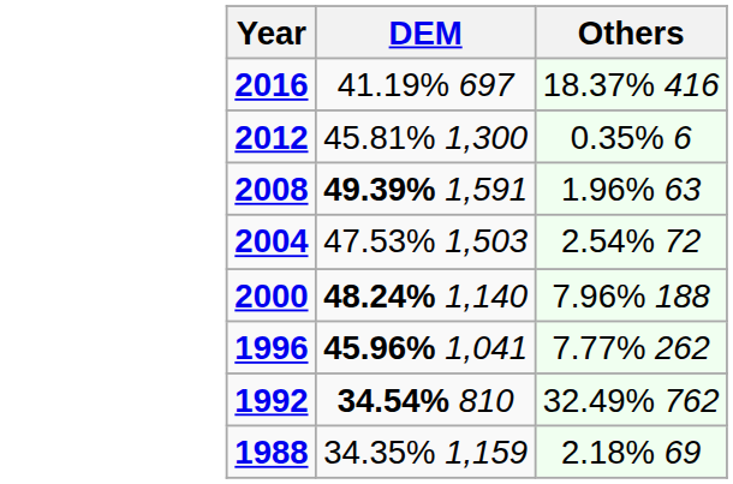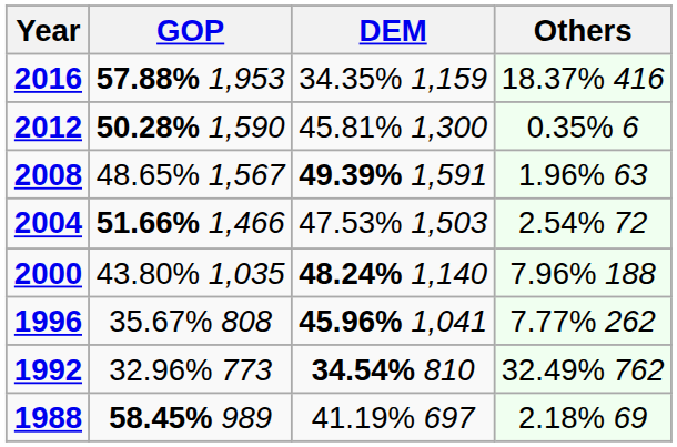+ column: GOP | 57.88% 1,953 | 50.28% 1,590 | 48.65% 1,567 | 51.66% 1,466 | 43.80% 1,035 | 35.67% 808 | 32.96% 773 | 58.45% 989
2016 | DEM: 41.19% 697 -> 34.35% 1,159
1988 | DEM: 34.35% 1,159 -> 41.19% 697
